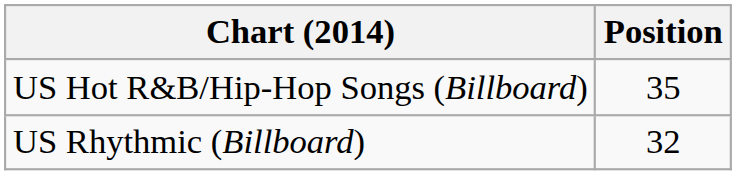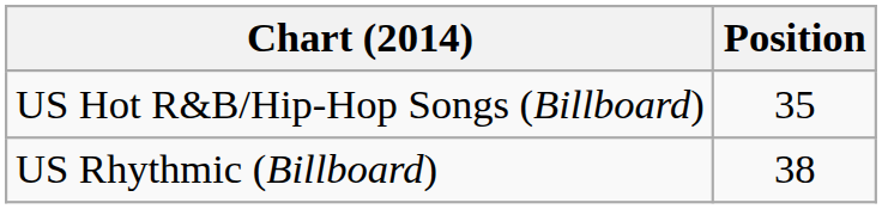US Rhythmic (Billboard) | Position: 32 -> 38
